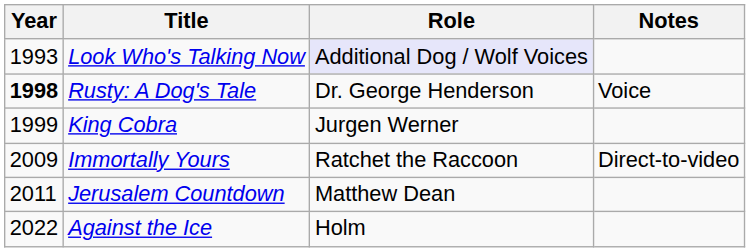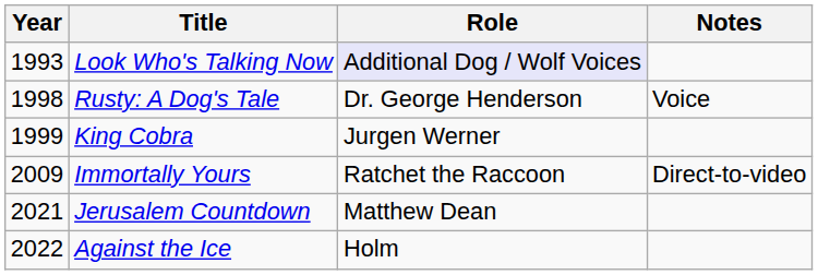Rusty: A Dog's Tale | Year: bold -> normal
Jerusalem Countdown | Year: 2011 -> 2021
